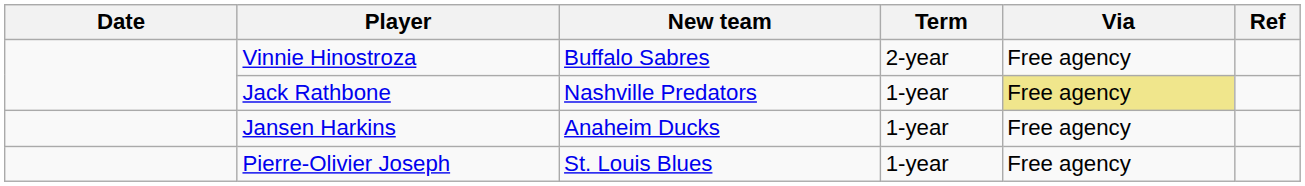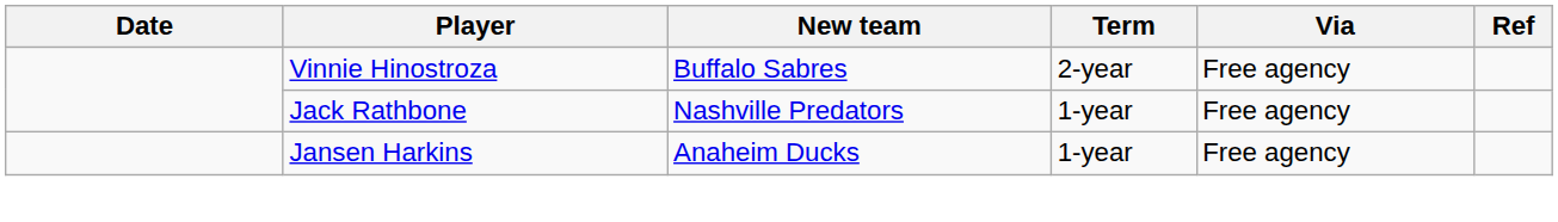Jack Rathbone | Via: khaki background -> no background
- row: Pierre-Olivier Joseph | St. Louis Blues | 1-year | Free agency
